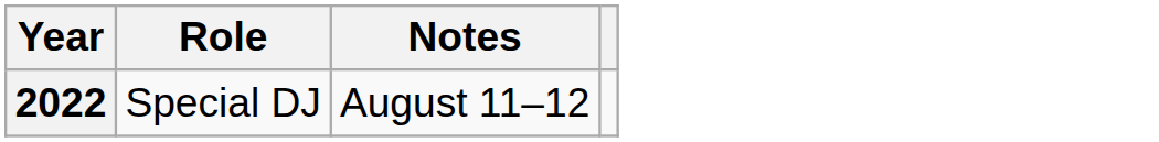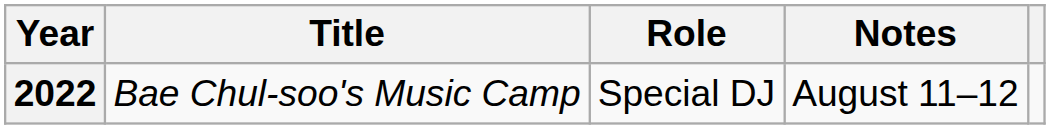+ column: Title | Bae Chul-soo's Music Camp
